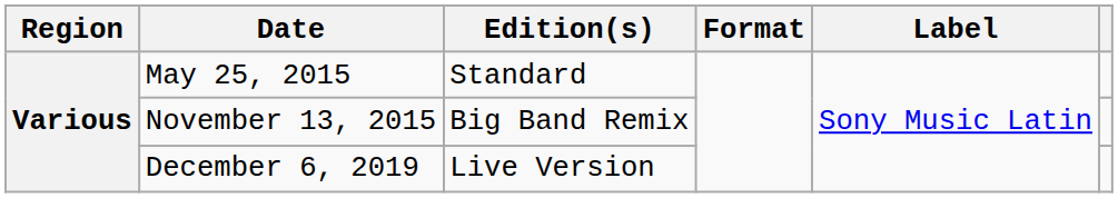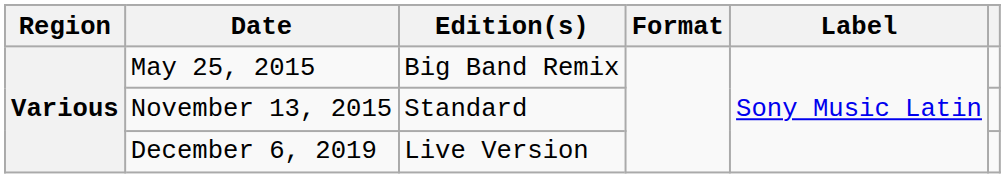May 25, 2015 | Edition(s): Standard -> Big Band Remix
November 13, 2015 | Edition(s): Big Band Remix -> Standard
